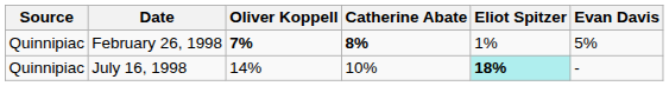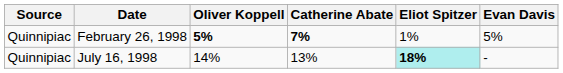February 26, 1998 | Oliver Koppell: 7% -> 5%
February 26, 1998 | Catherine Abate: 8% -> 7%
July 16, 1998 | Catherine Abate: 10% -> 13%
